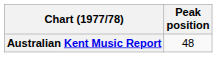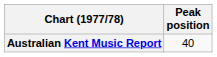Australian Kent Music Report | Peak position: 48 -> 40
